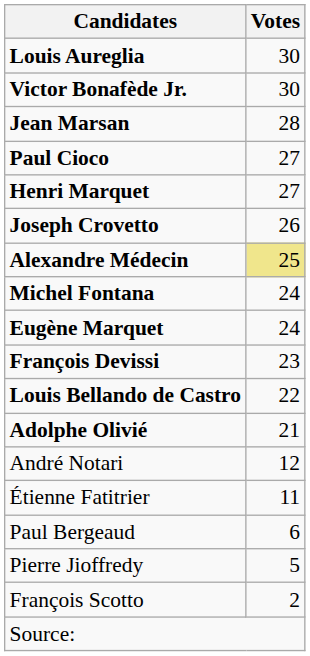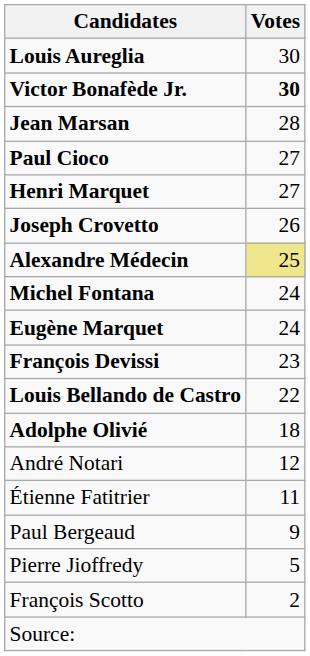Victor Bonafède Jr. | Votes: normal -> bold
Adolphe Olivié | Votes: 21 -> 18
Paul Bergeaud | Votes: 6 -> 9
